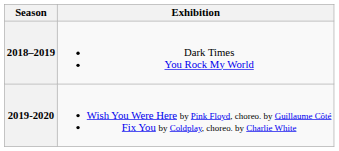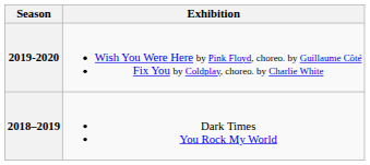rows swapped: 2018–2019 <-> 2019-2020
